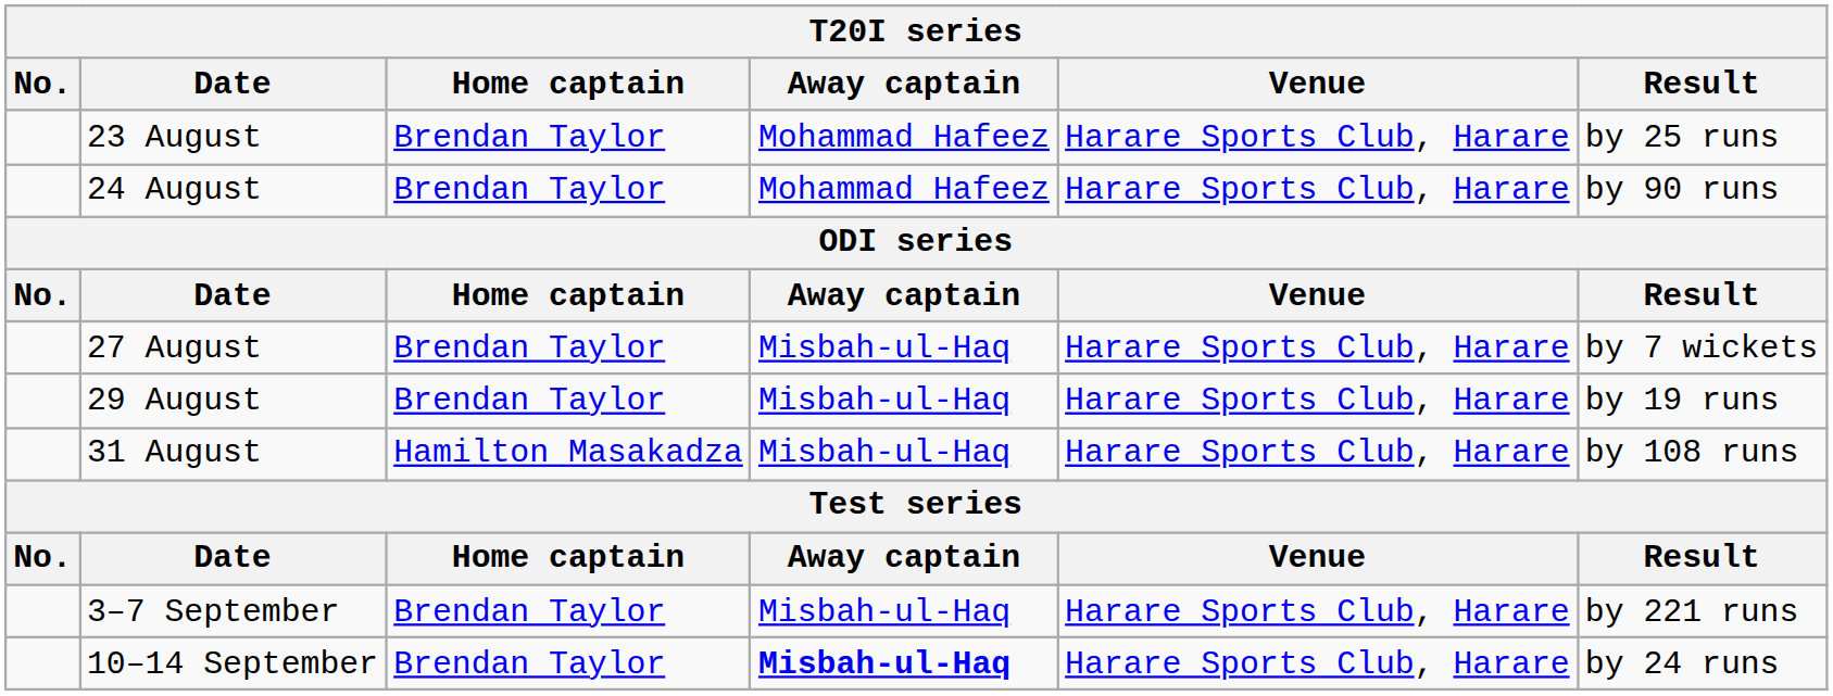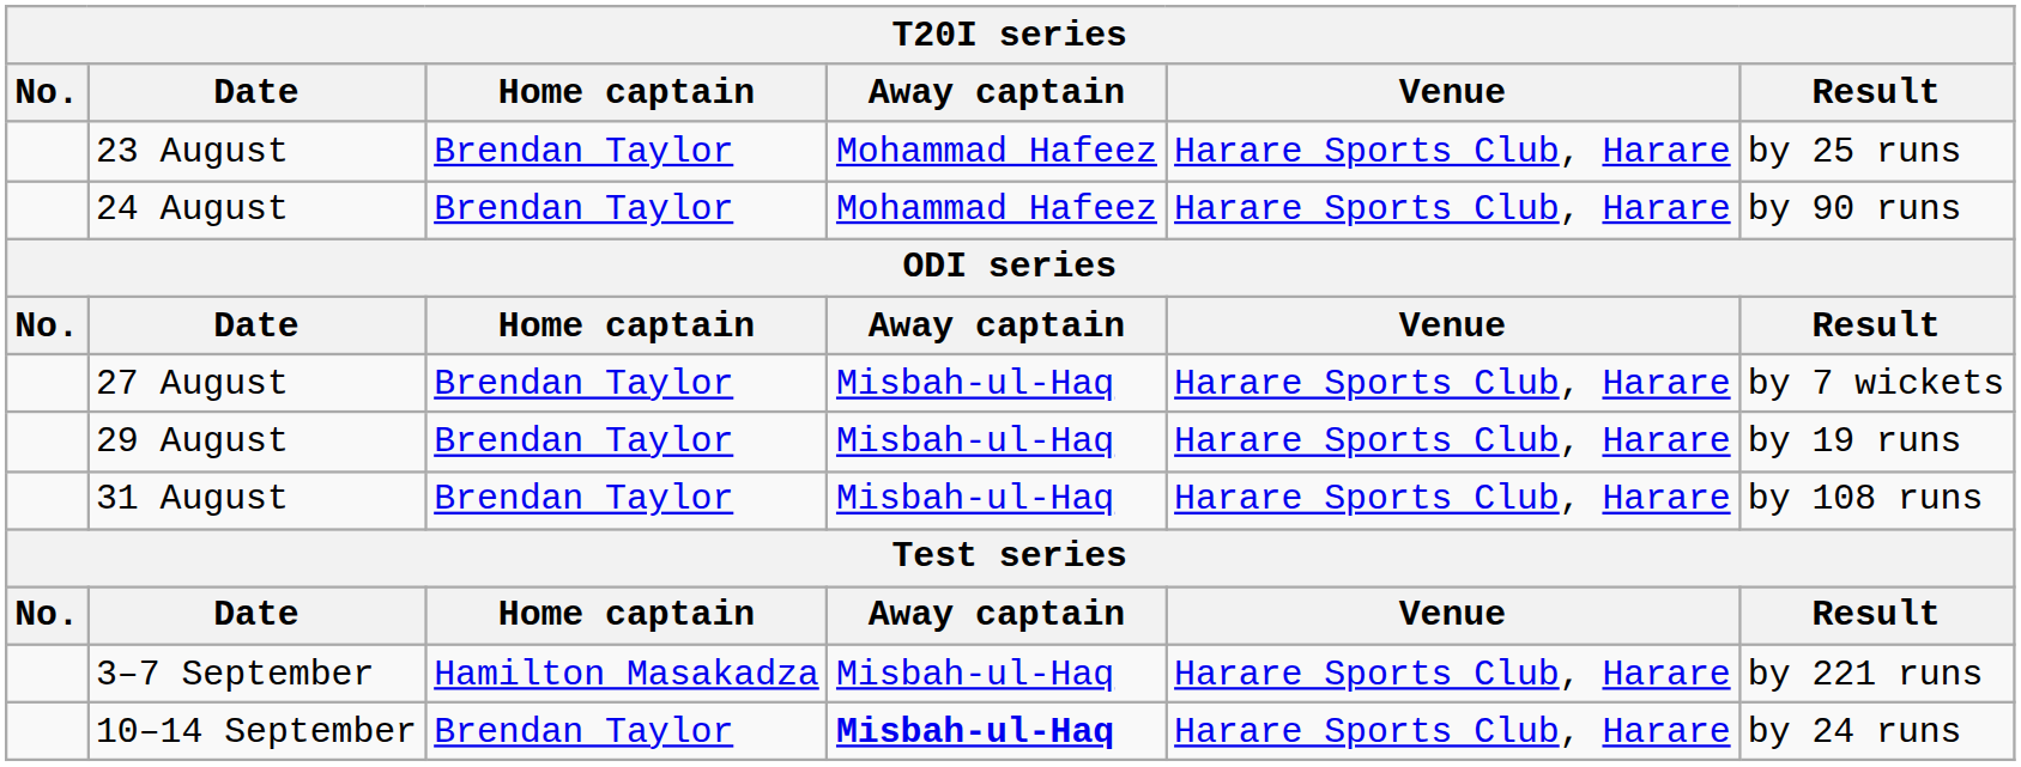31 August | Home captain: Hamilton Masakadza -> Brendan Taylor
3–7 September | Home captain: Brendan Taylor -> Hamilton Masakadza
